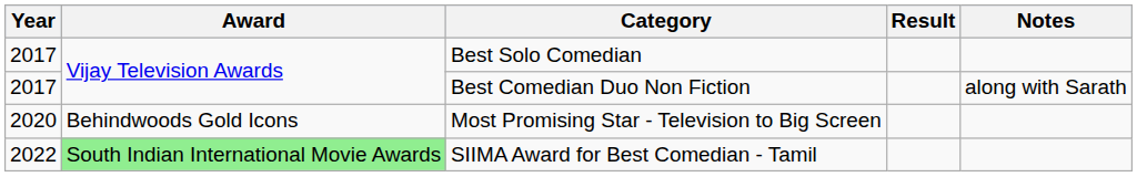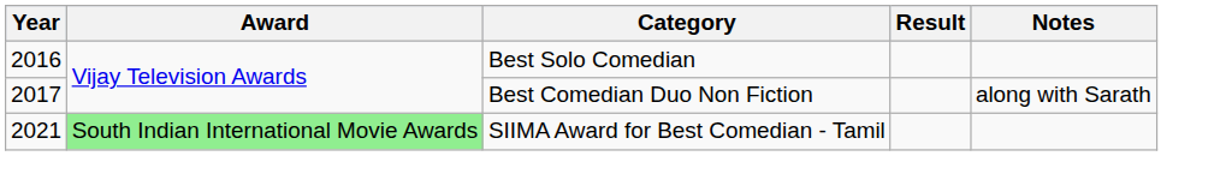Best Solo Comedian | Year: 2017 -> 2016
- row: 2020 | Behindwoods Gold Icons | Most Promising Star - Television to Big Screen
SIIMA Award for Best Comedian - Tamil | Year: 2022 -> 2021
